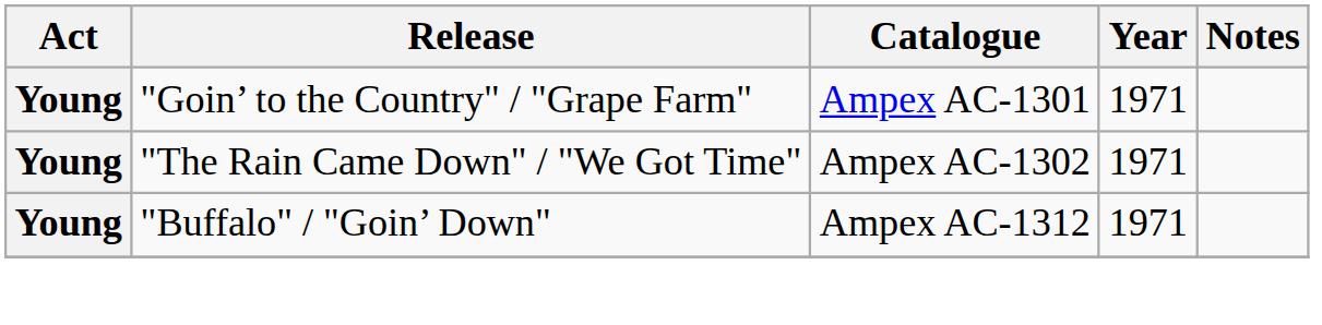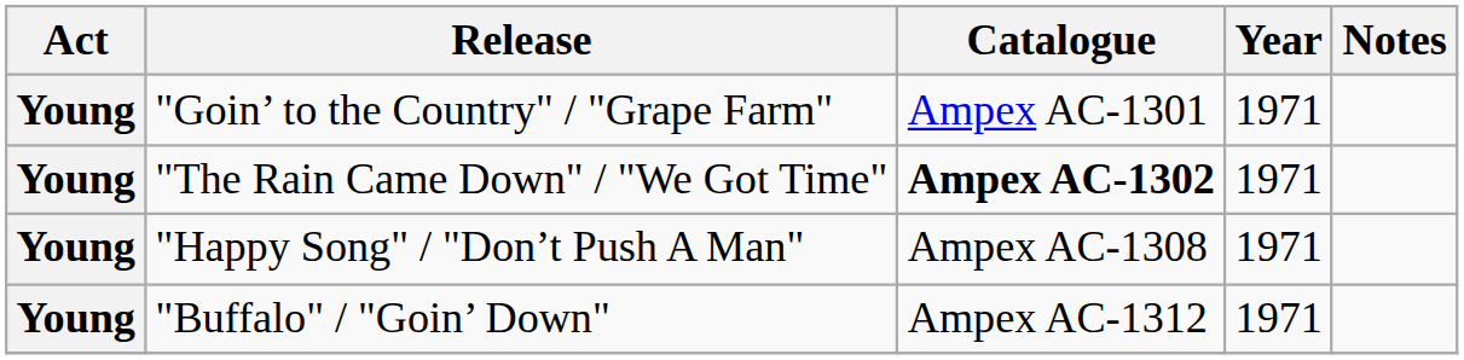"The Rain Came Down" / "We Got Time" | Catalogue: normal -> bold
+ row: Young | "Happy Song" / "Don’t Push A Man" | Ampex AC-1308 | 1971
